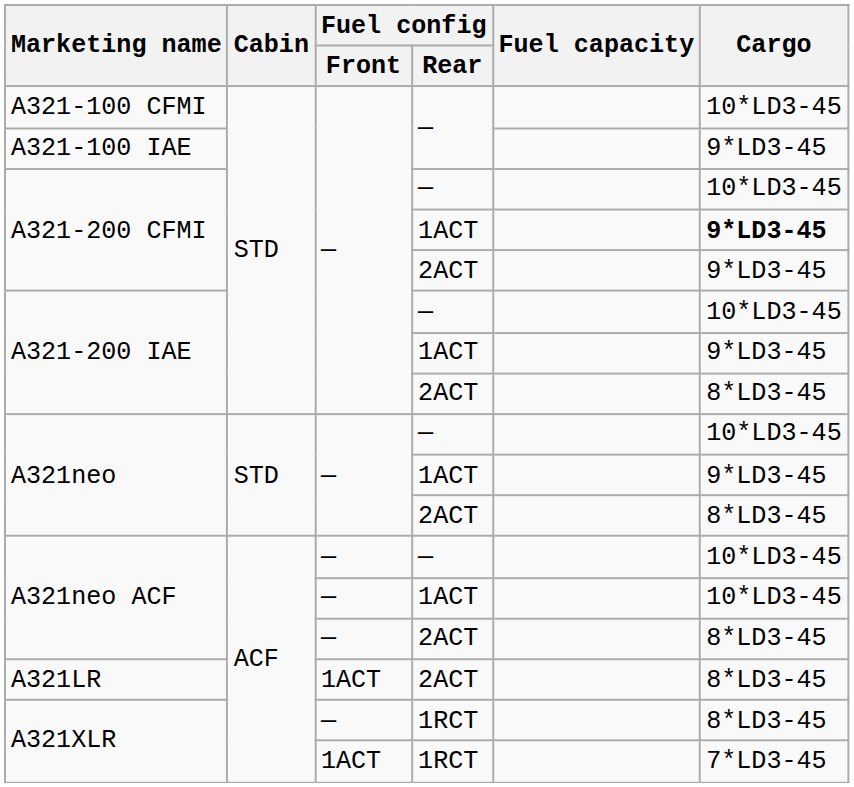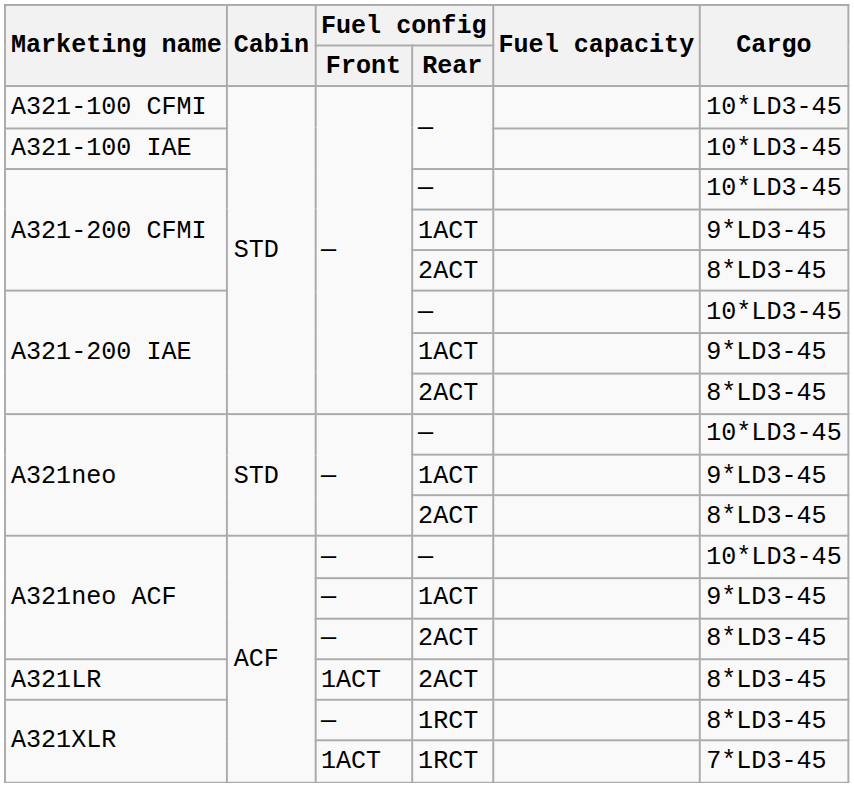A321-100 IAE | Cargo: 9*LD3-45 -> 10*LD3-45
A321-200 CFMI / 1ACT | Cargo: bold -> normal
A321-200 CFMI / 2ACT | Cargo: 9*LD3-45 -> 8*LD3-45
A321neo ACF / 1ACT | Cargo: 10*LD3-45 -> 9*LD3-45
